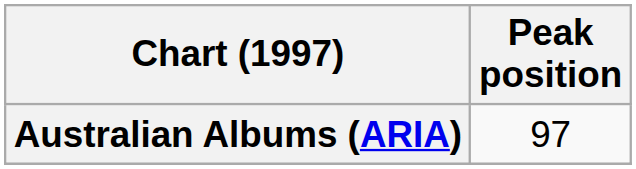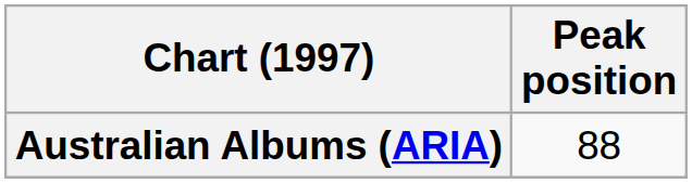Australian Albums (ARIA) | Peak position: 97 -> 88
